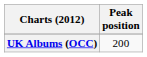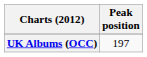UK Albums (OCC) | Peak position: 200 -> 197
